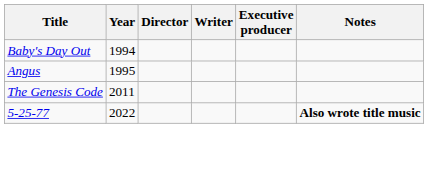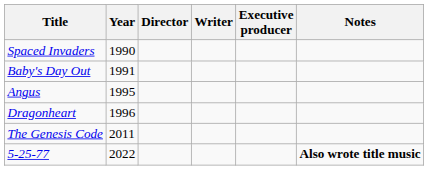+ row: Spaced Invaders | 1990
Baby's Day Out | Year: 1994 -> 1991
+ row: Dragonheart | 1996
